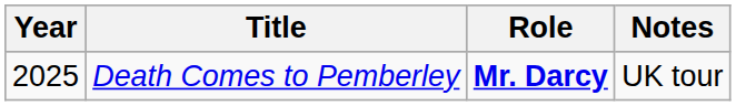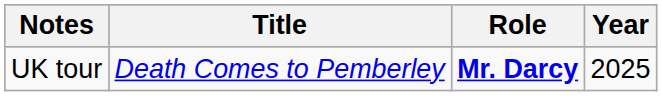columns swapped: Year <-> Notes
